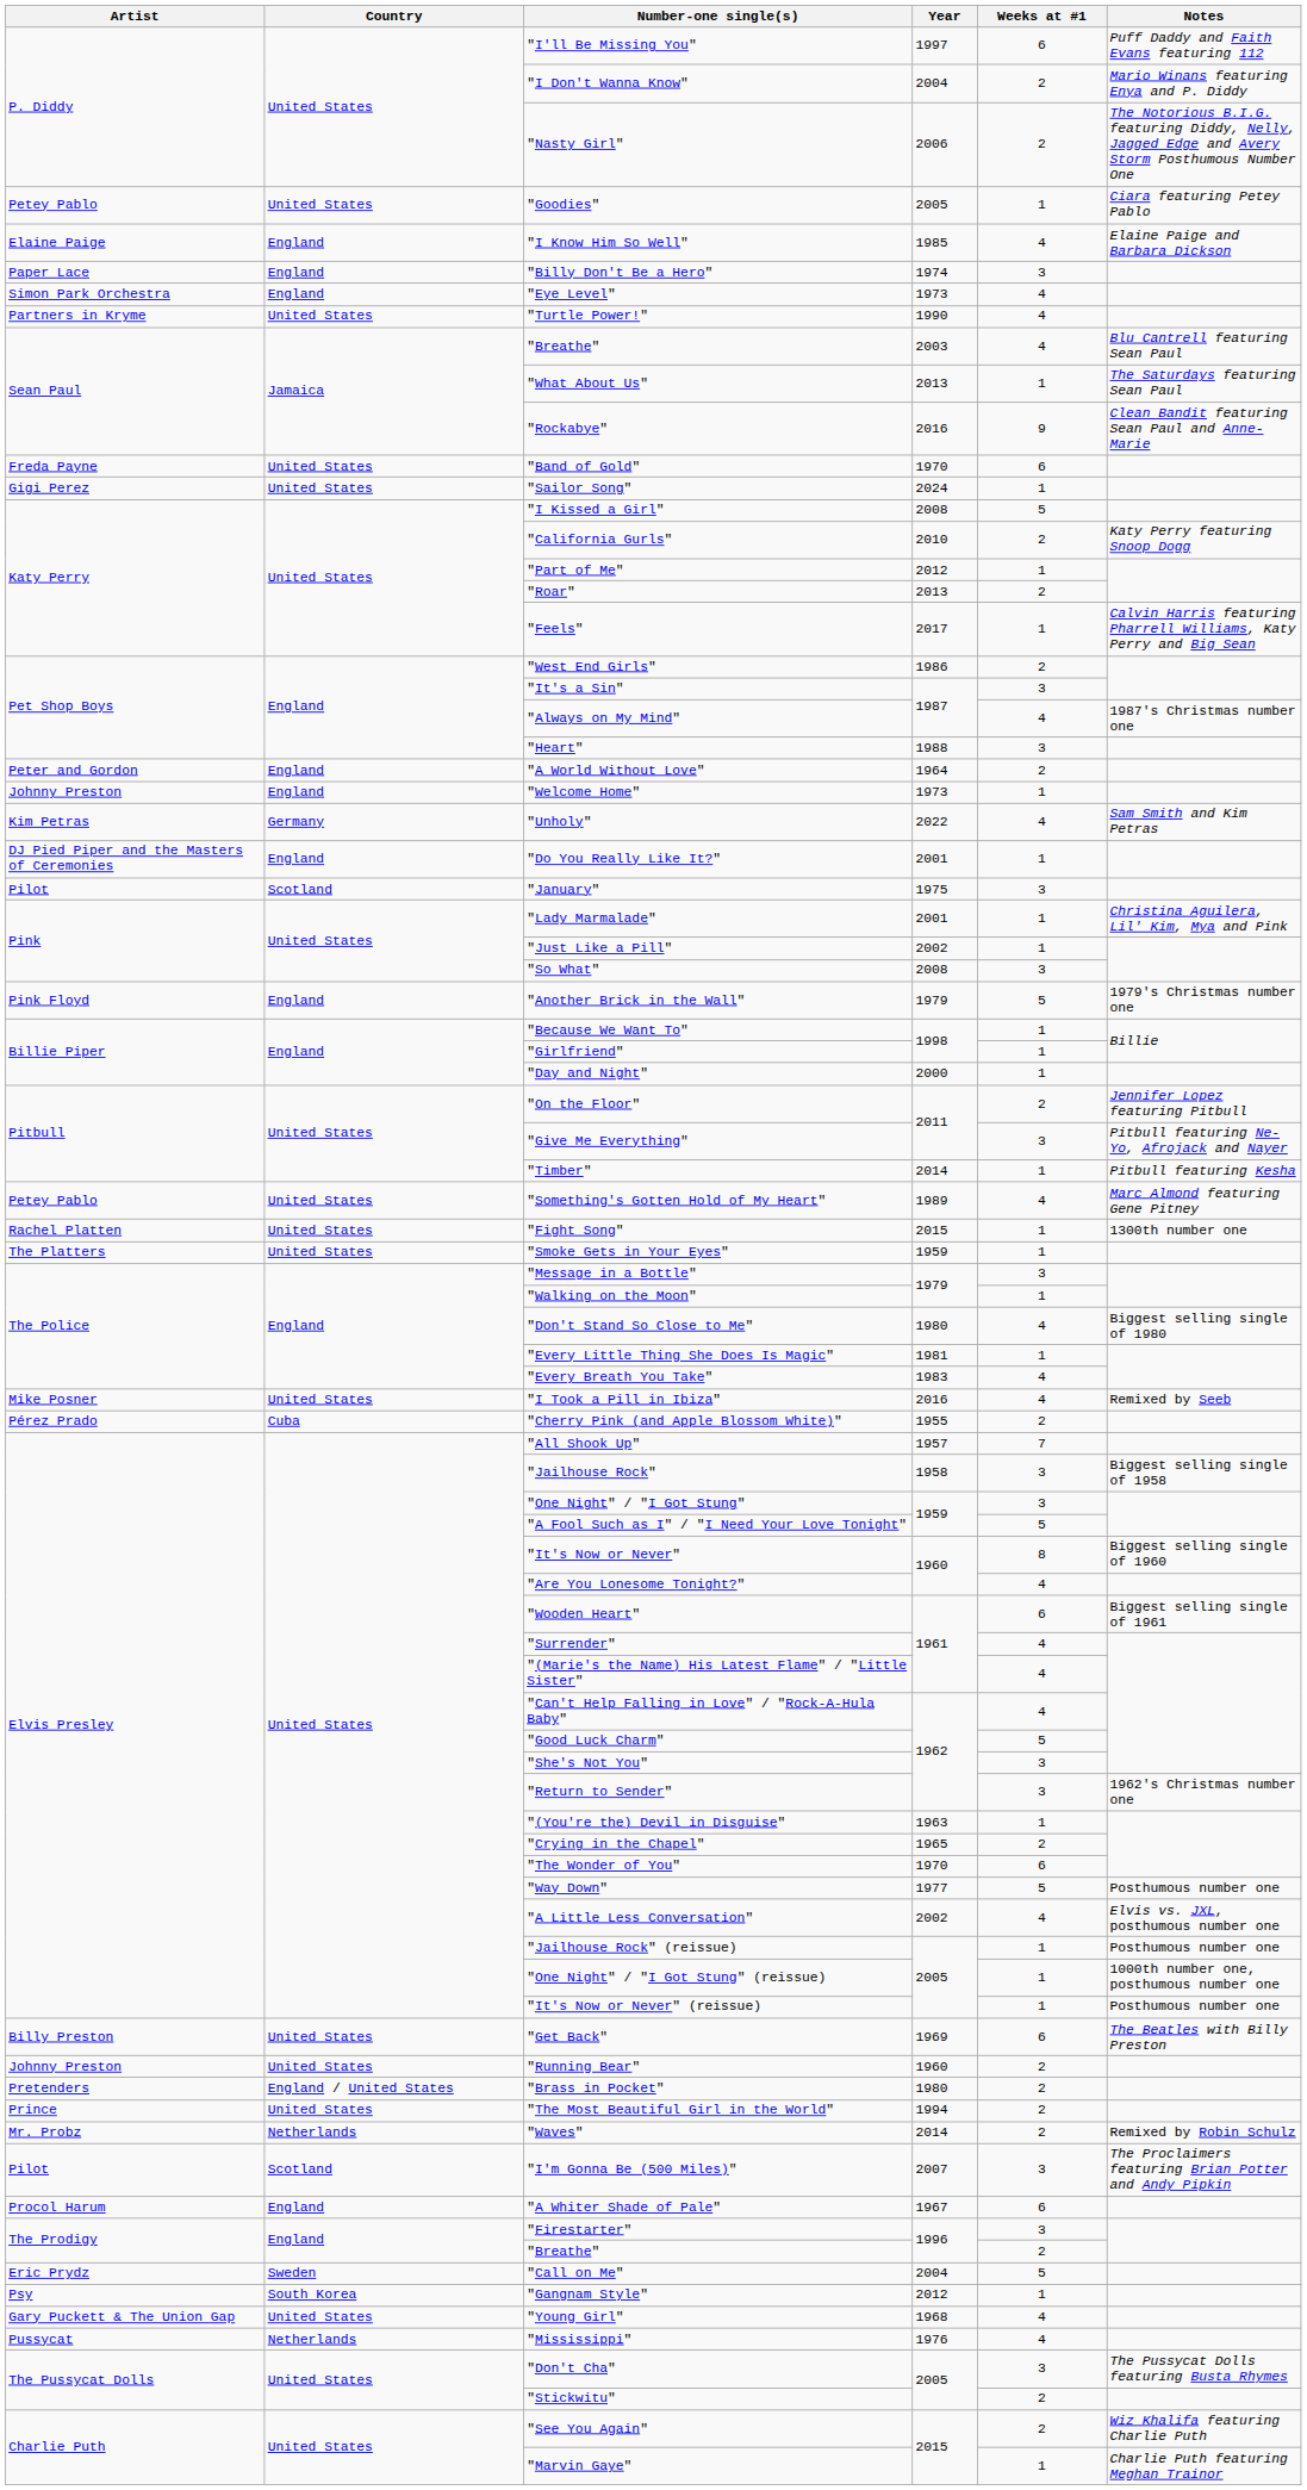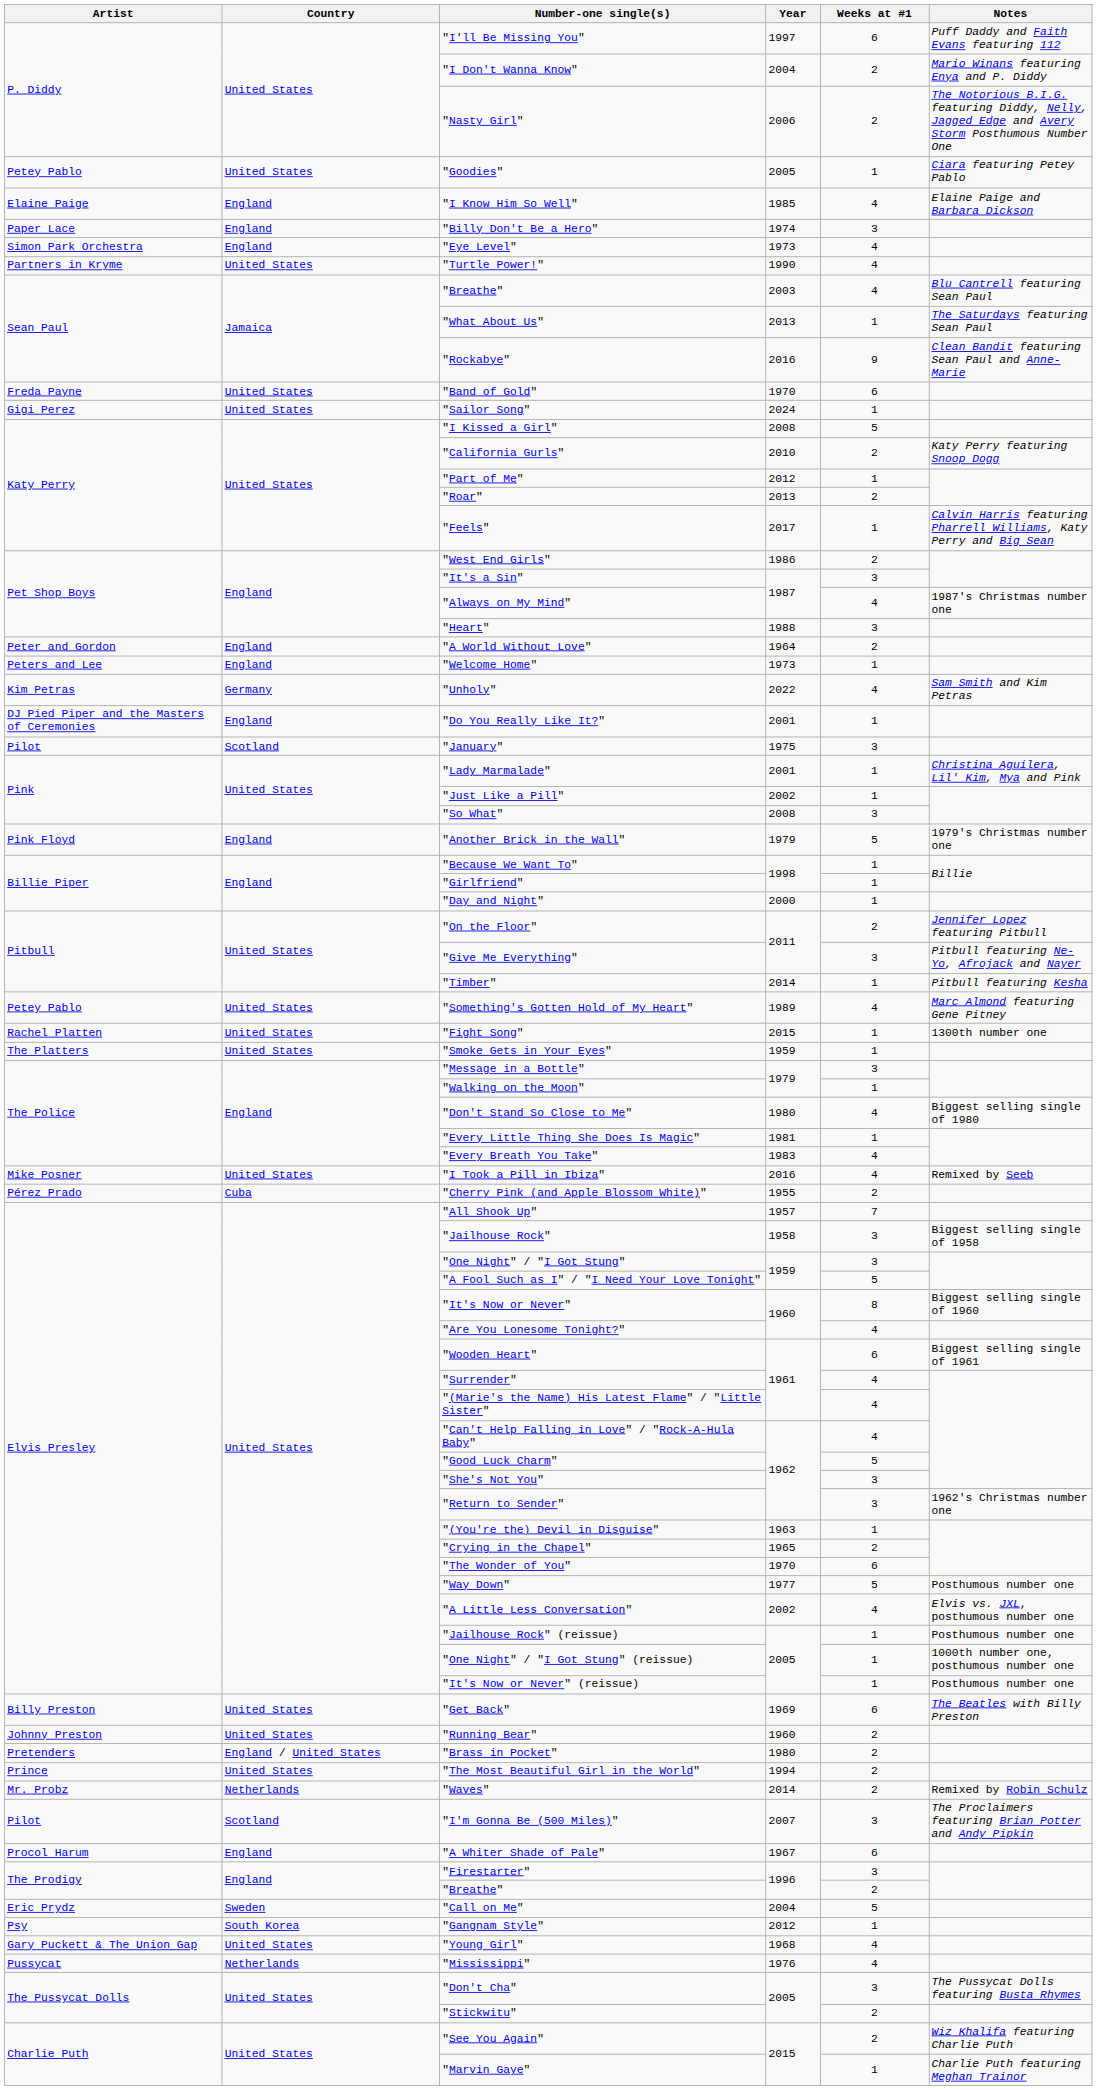"Welcome Home" | Artist: Johnny Preston -> Peters and Lee
